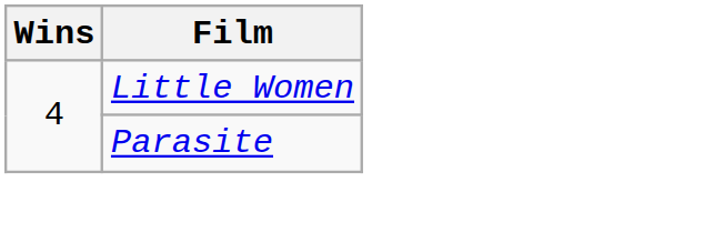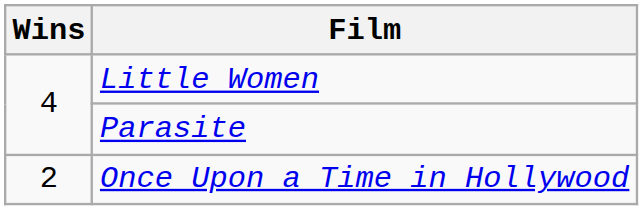+ row: 2 | Once Upon a Time in Hollywood
